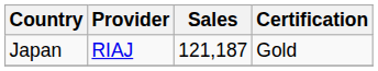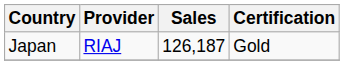Japan | Sales: 121,187 -> 126,187
